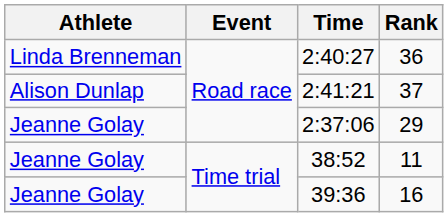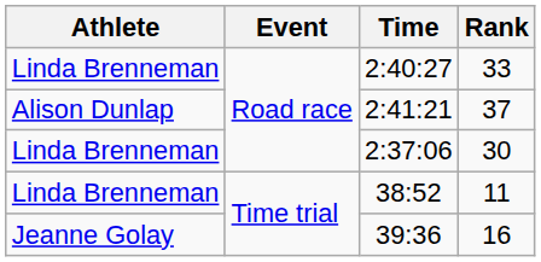2:40:27 | Rank: 36 -> 33
2:37:06 | Athlete: Jeanne Golay -> Linda Brenneman
2:37:06 | Rank: 29 -> 30
38:52 | Athlete: Jeanne Golay -> Linda Brenneman
